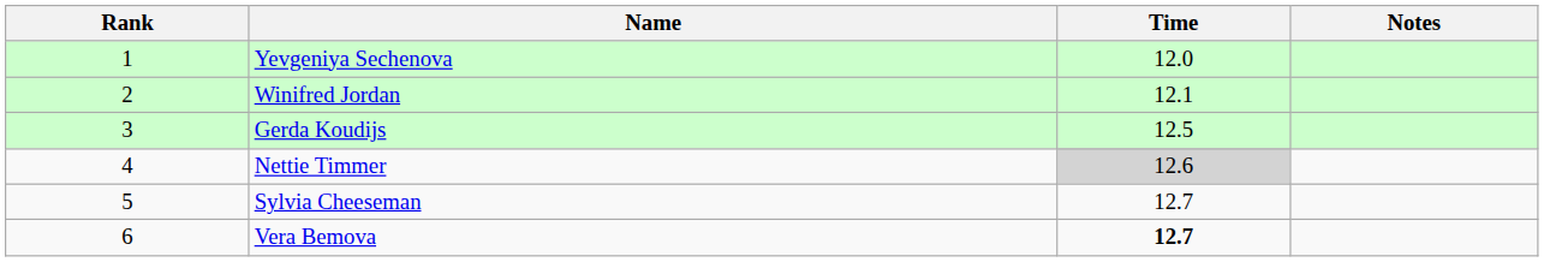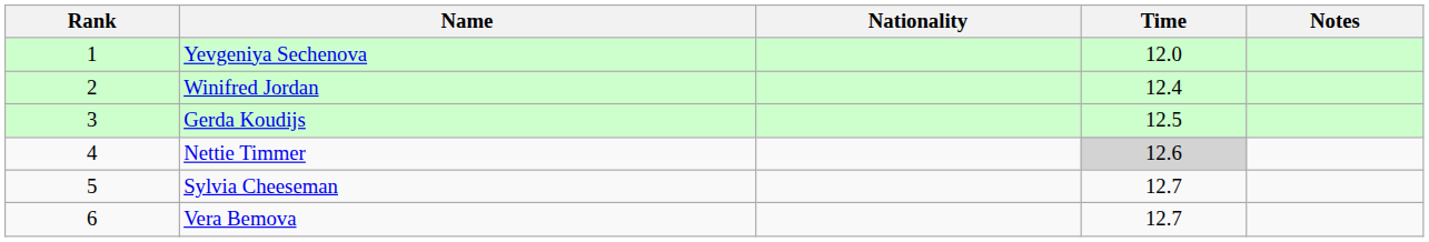+ column: Nationality
Winifred Jordan | Time: 12.1 -> 12.4
Vera Bemova | Time: bold -> normal
